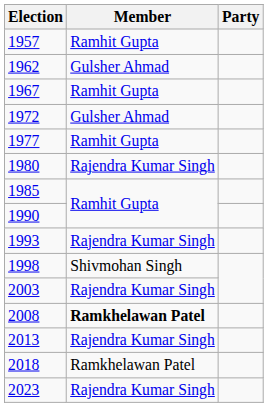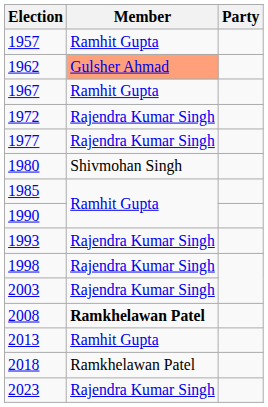1962 | Member: no background -> lightsalmon background
1972 | Member: Gulsher Ahmad -> Rajendra Kumar Singh
1977 | Member: Ramhit Gupta -> Rajendra Kumar Singh
1980 | Member: Rajendra Kumar Singh -> Shivmohan Singh
1998 | Member: Shivmohan Singh -> Rajendra Kumar Singh
2013 | Member: Rajendra Kumar Singh -> Ramhit Gupta
